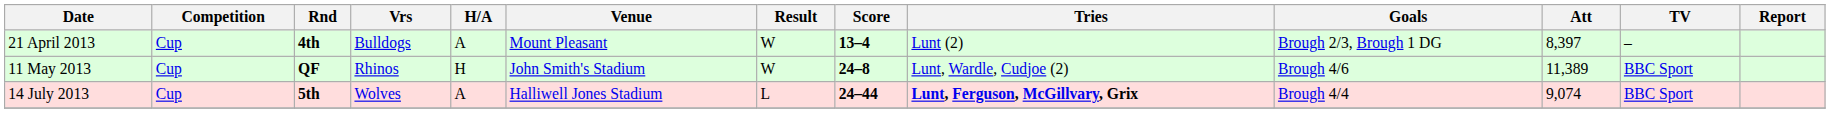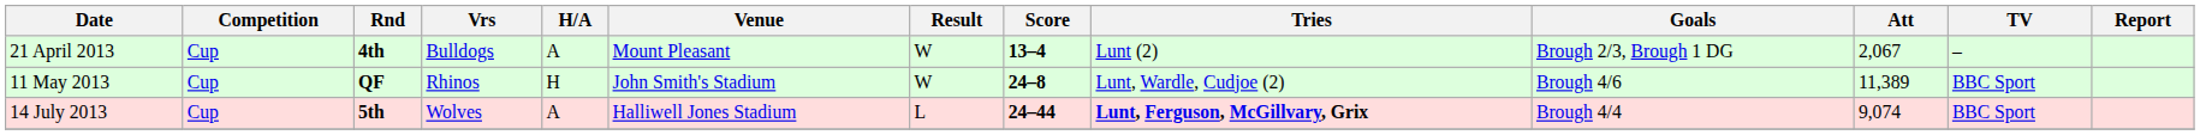21 April 2013 | Att: 8,397 -> 2,067
